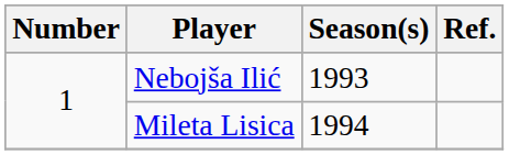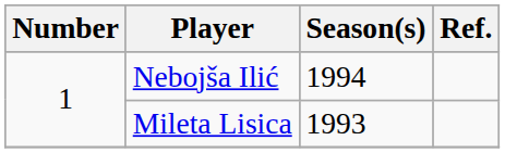Nebojša Ilić | Season(s): 1993 -> 1994
Mileta Lisica | Season(s): 1994 -> 1993
